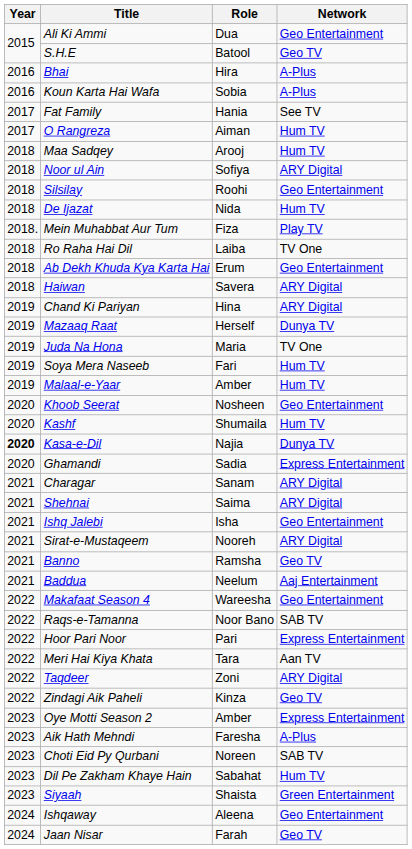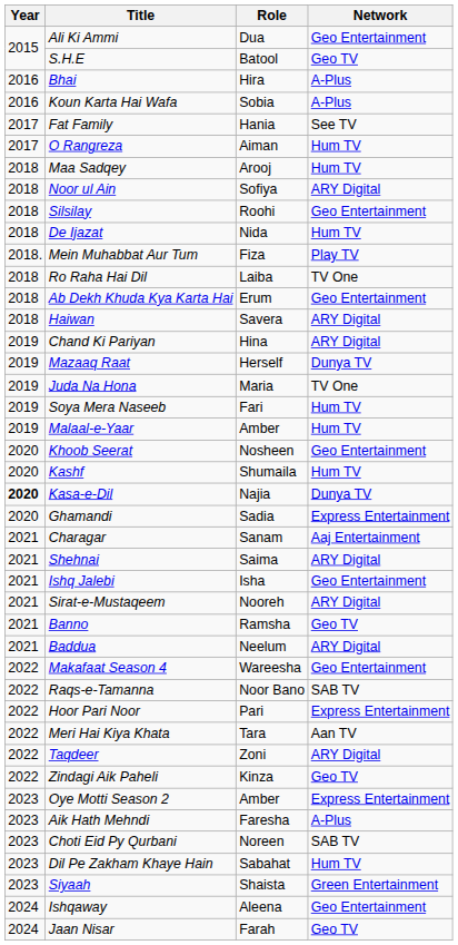Charagar | Network: ARY Digital -> Aaj Entertainment
Baddua | Network: Aaj Entertainment -> ARY Digital
